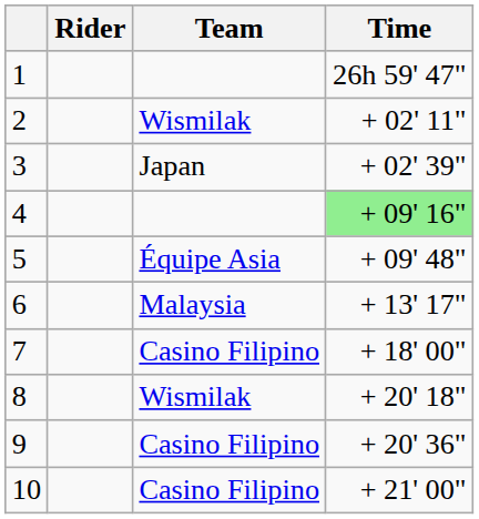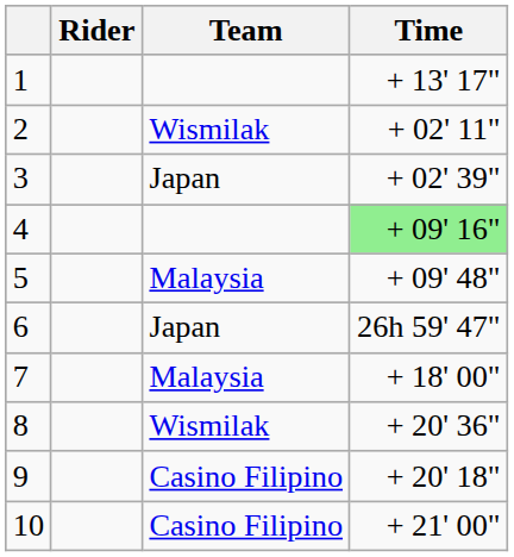1 | Time: 26h 59' 47" -> + 13' 17"
5 | Team: Équipe Asia -> Malaysia
6 | Team: Malaysia -> Japan
6 | Time: + 13' 17" -> 26h 59' 47"
7 | Team: Casino Filipino -> Malaysia
8 | Time: + 20' 18" -> + 20' 36"
9 | Time: + 20' 36" -> + 20' 18"
